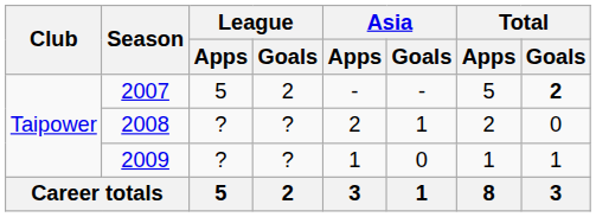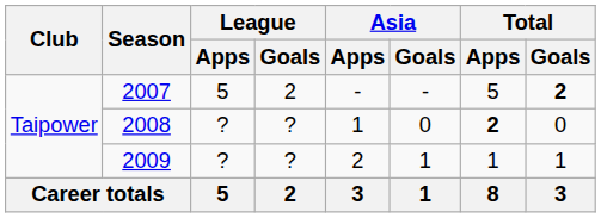2008 | Asia / Apps: 2 -> 1
2008 | Asia / Goals: 1 -> 0
2008 | Total / Apps: normal -> bold
2009 | Asia / Apps: 1 -> 2
2009 | Asia / Goals: 0 -> 1
